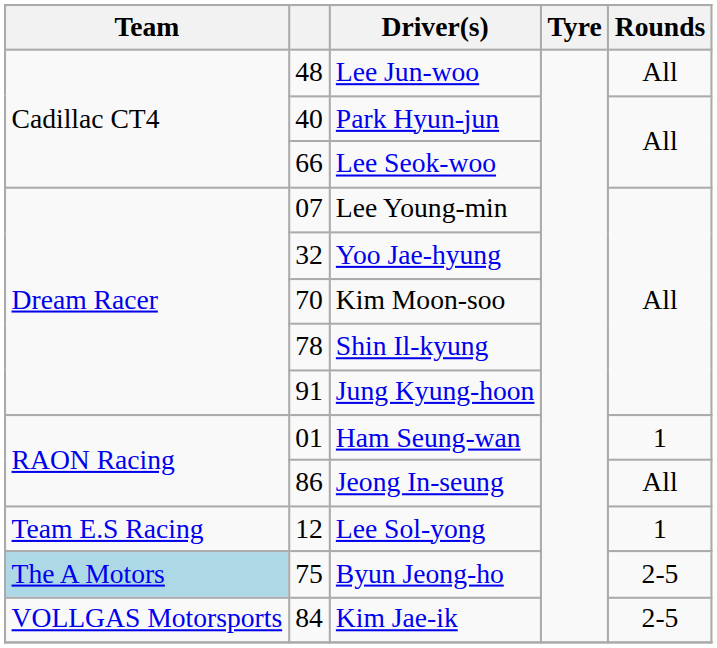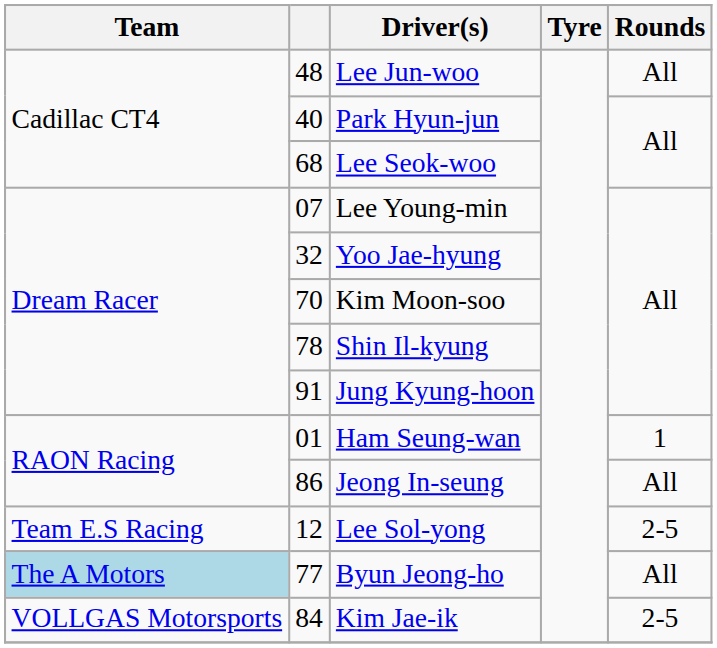Lee Seok-woo | column 2: 66 -> 68
Lee Sol-yong | Rounds: 1 -> 2-5
Byun Jeong-ho | column 2: 75 -> 77
Byun Jeong-ho | Rounds: 2-5 -> All
